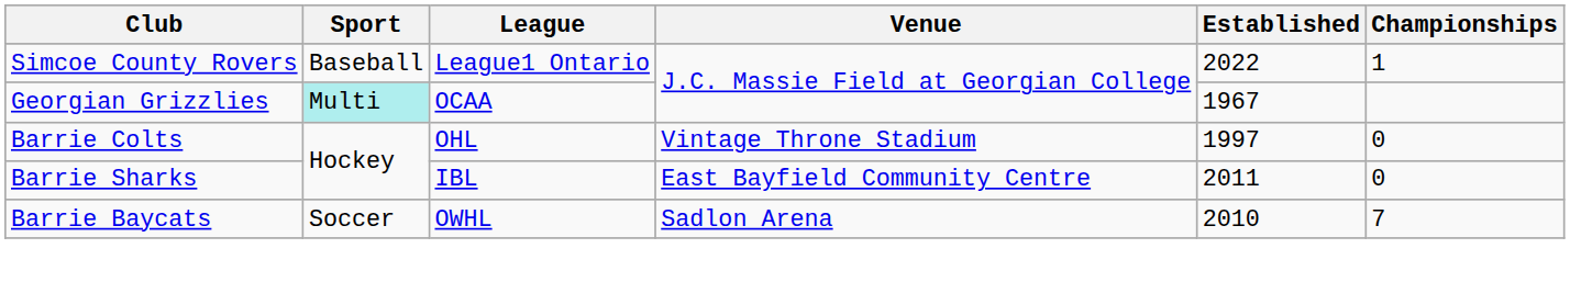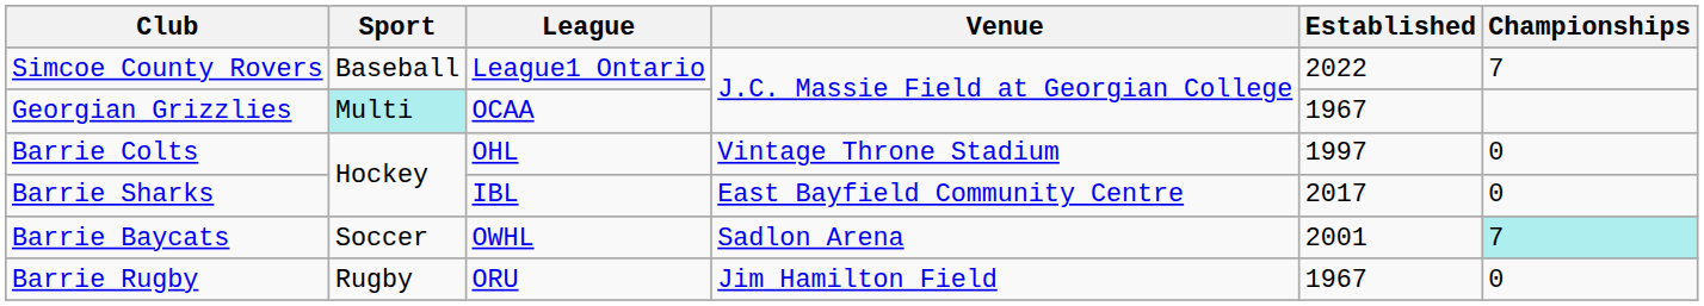Simcoe County Rovers | Championships: 1 -> 7
Barrie Sharks | Established: 2011 -> 2017
Barrie Baycats | Established: 2010 -> 2001
Barrie Baycats | Championships: no background -> paleturquoise background
+ row: Barrie Rugby | Rugby | ORU | Jim Hamilton Field | 1967 | 0
